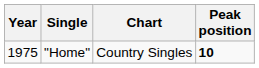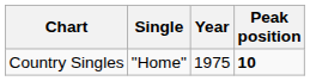columns swapped: Year <-> Chart
